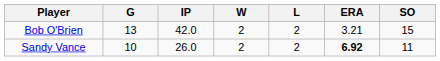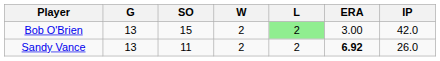columns swapped: IP <-> SO
Bob O'Brien | L: no background -> lightgreen background
Bob O'Brien | ERA: 3.21 -> 3.00
Sandy Vance | G: 10 -> 13
